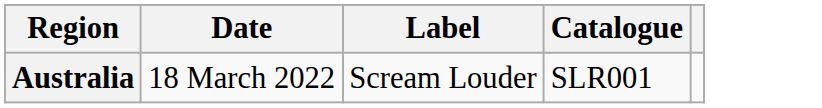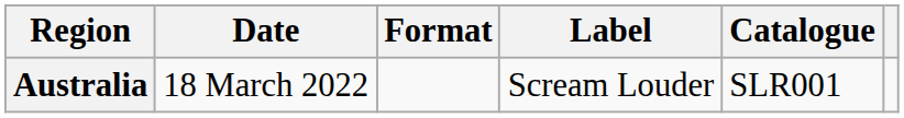+ column: Format
